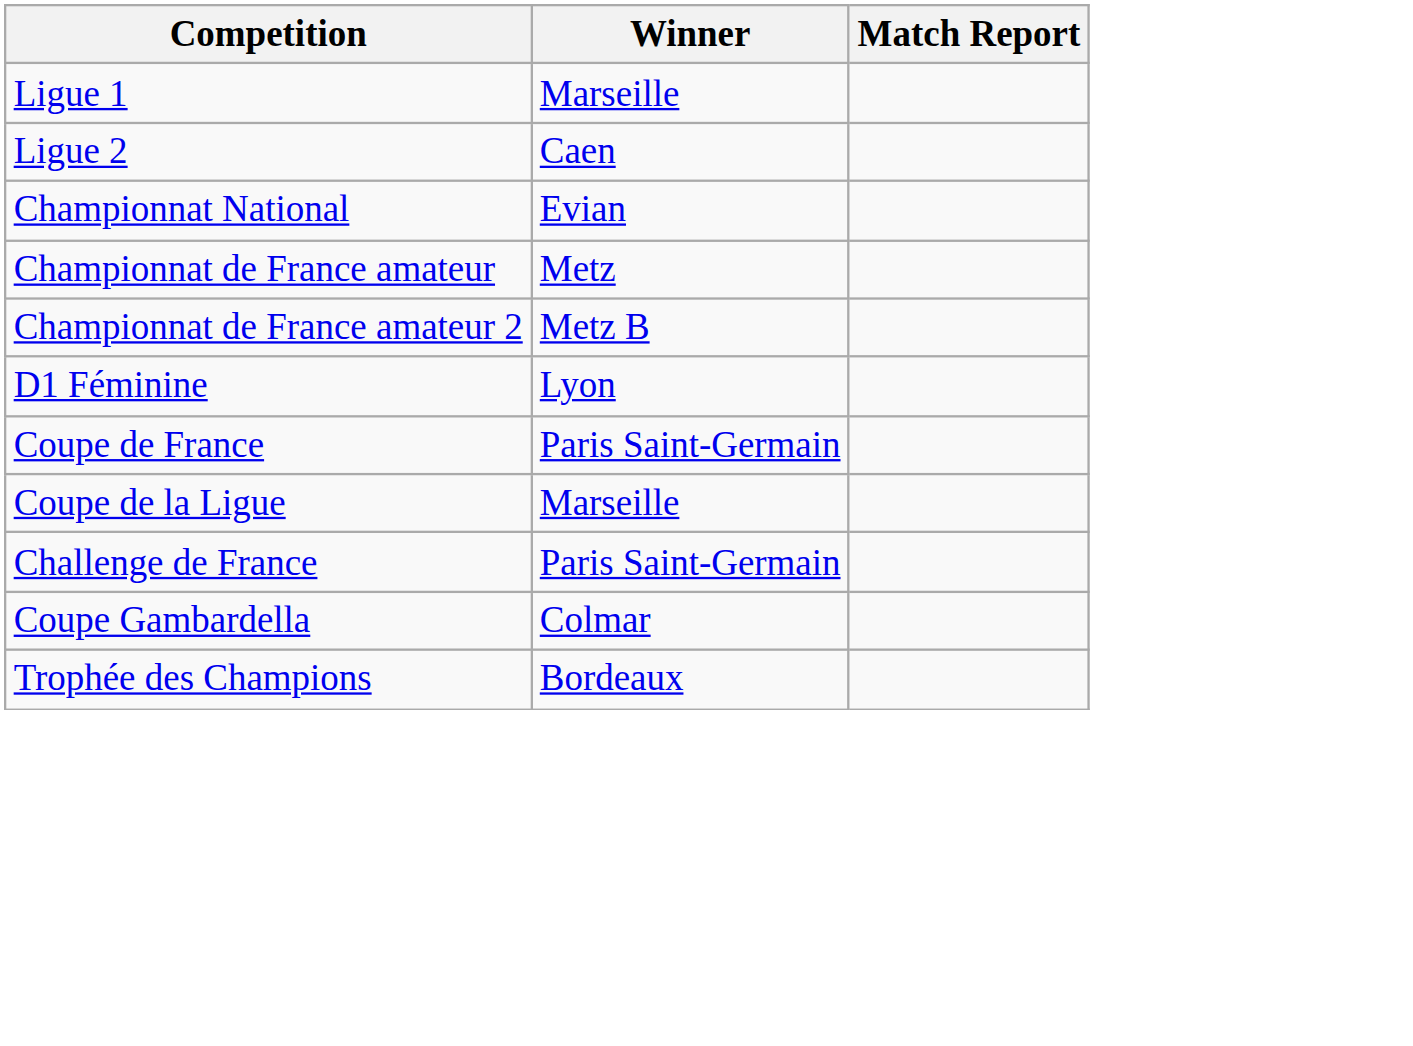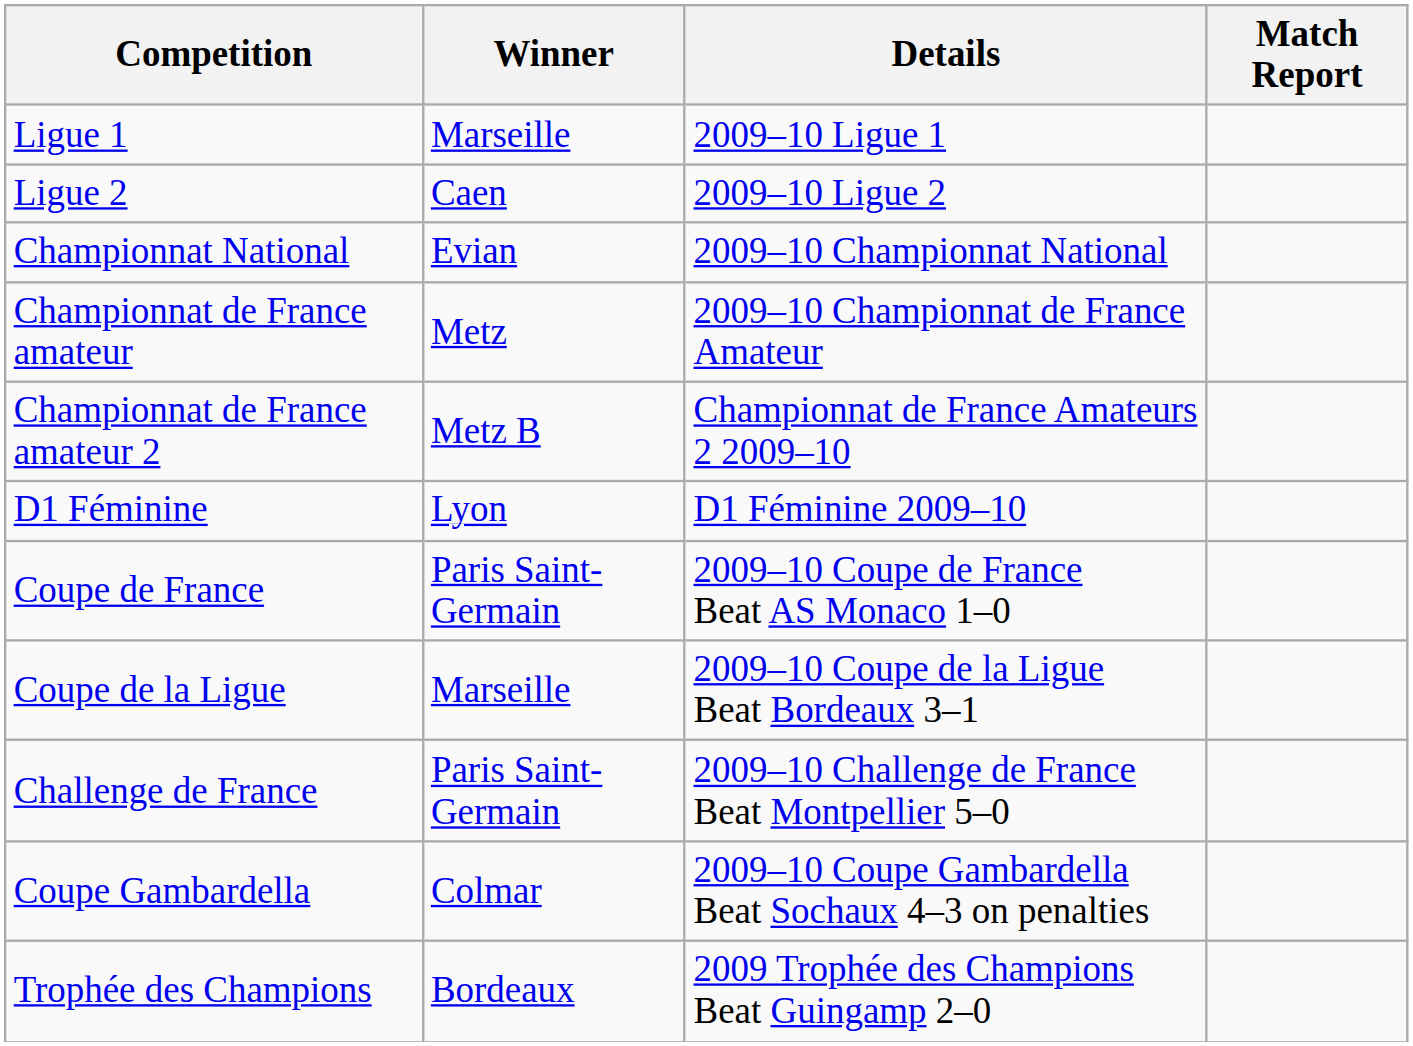+ column: Details | 2009–10 Ligue 1 | 2009–10 Ligue 2 | 2009–10 Championnat National | 2009–10 Championnat de France Amateur | Championnat de France Amateurs 2 2009–10 | D1 Féminine 2009–10 | 2009–10 Coupe de France Beat AS Monaco 1–0 | 2009–10 Coupe de la Ligue Beat Bordeaux 3–1 | 2009–10 Challenge de France Beat Montpellier 5–0 | 2009–10 Coupe Gambardella Beat Sochaux 4–3 on penalties | 2009 Trophée des Champions Beat Guingamp 2–0
